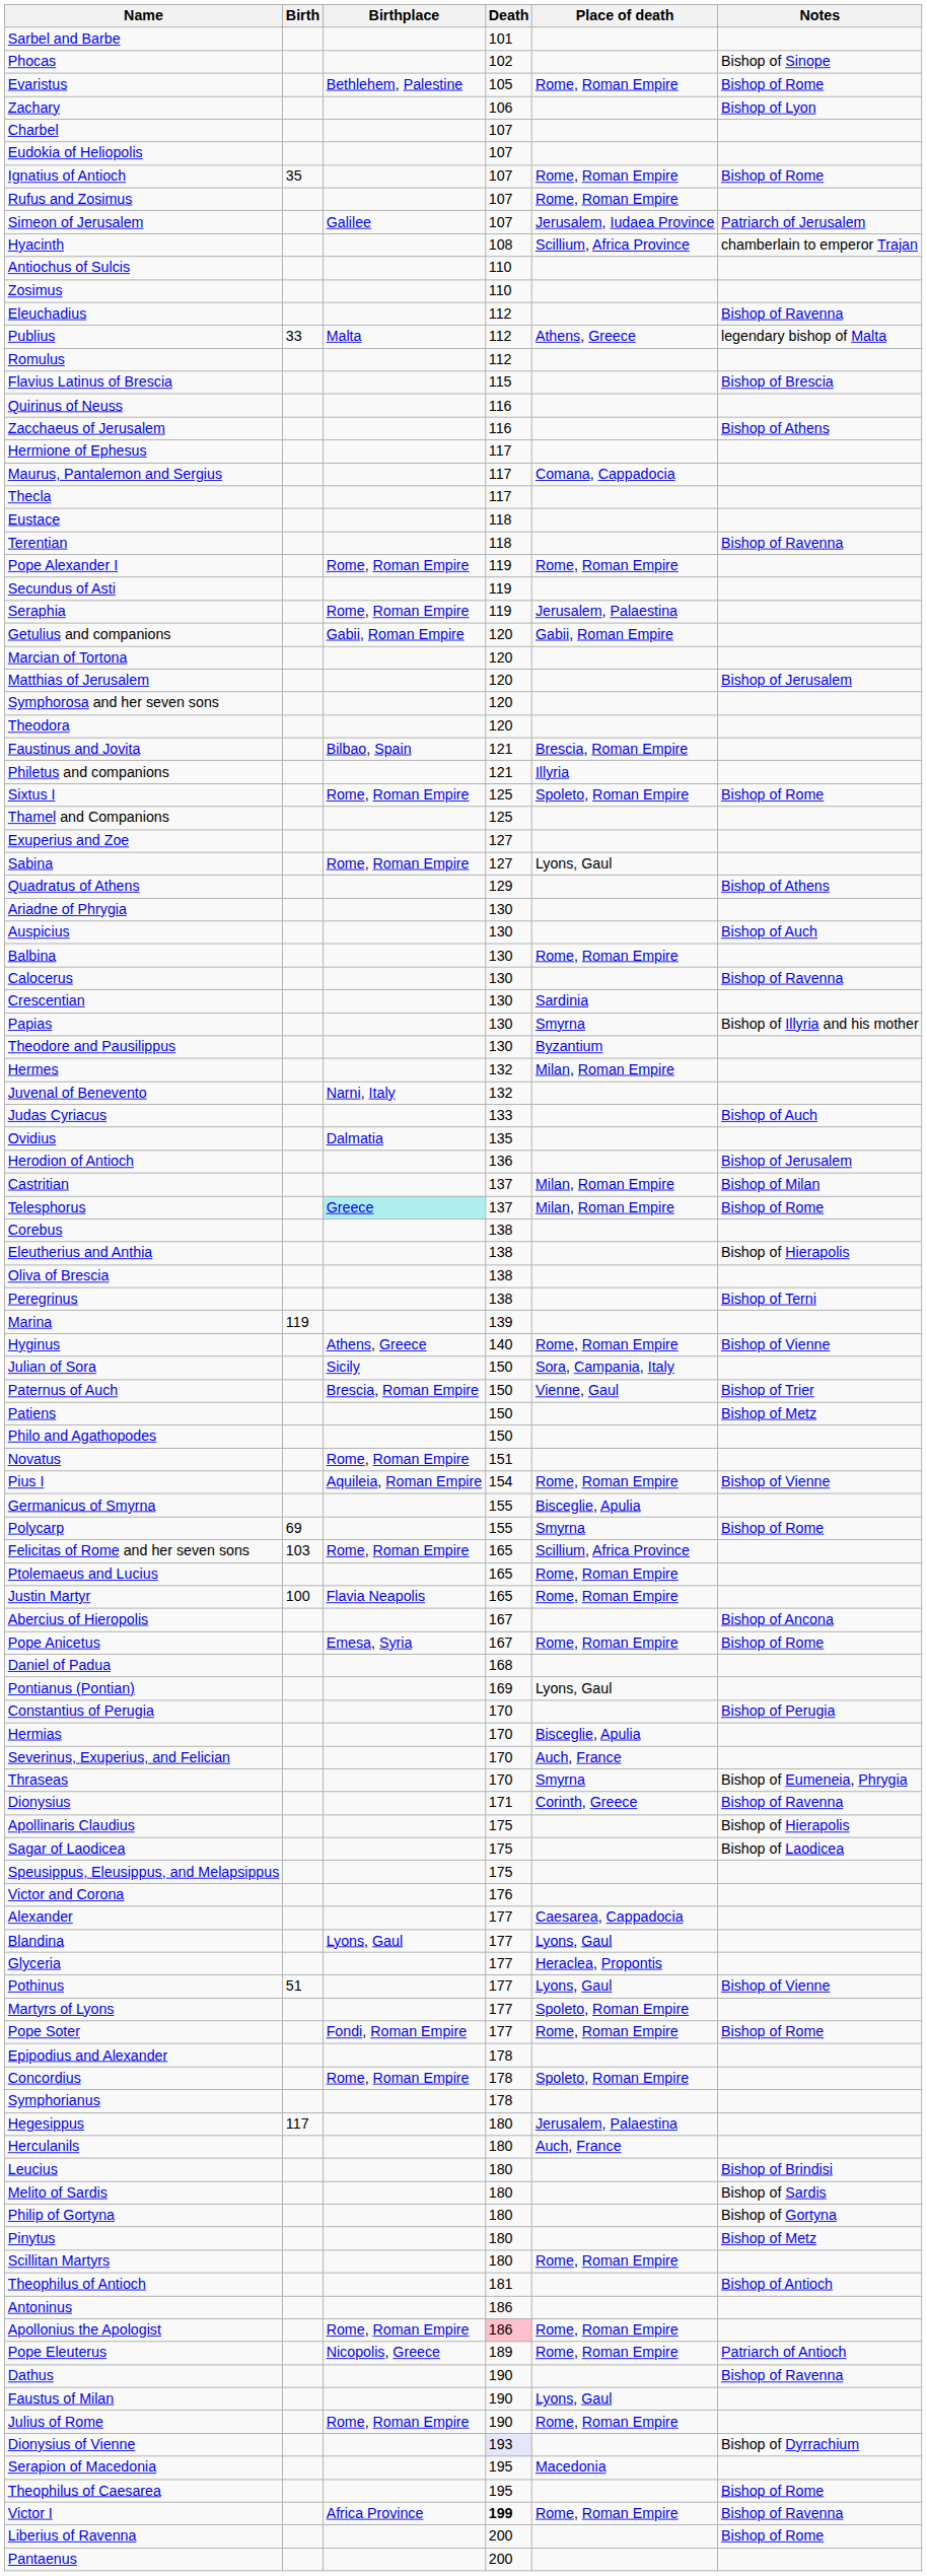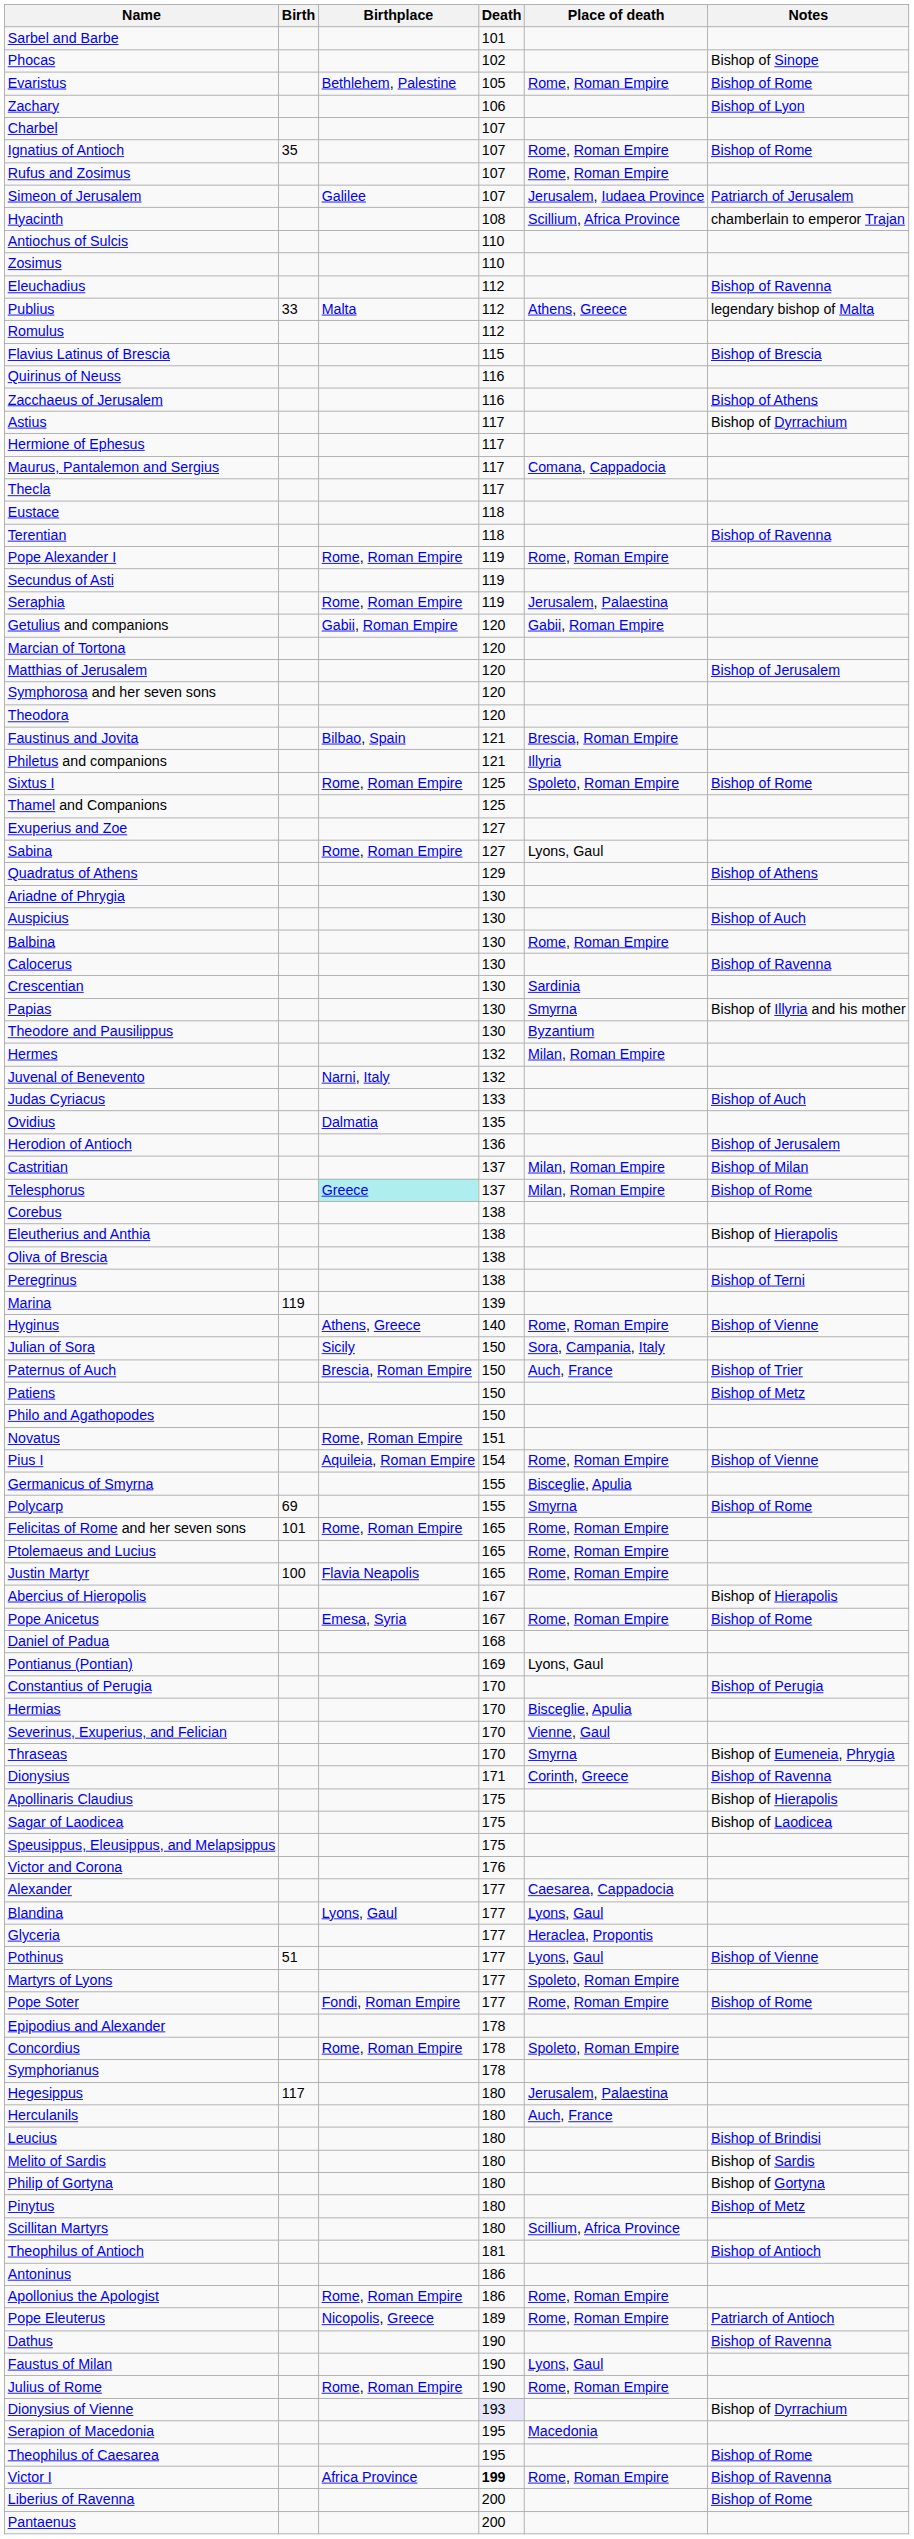- row: Eudokia of Heliopolis | 107
+ row: Astius | 117 | Bishop of Dyrrachium
Paternus of Auch | Place of death: Vienne, Gaul -> Auch, France
Felicitas of Rome and her seven sons | Birth: 103 -> 101
Felicitas of Rome and her seven sons | Place of death: Scillium, Africa Province -> Rome, Roman Empire
Abercius of Hieropolis | Notes: Bishop of Ancona -> Bishop of Hierapolis
Severinus, Exuperius, and Felician | Place of death: Auch, France -> Vienne, Gaul
Scillitan Martyrs | Place of death: Rome, Roman Empire -> Scillium, Africa Province
Apollonius the Apologist | Death: pink background -> no background
